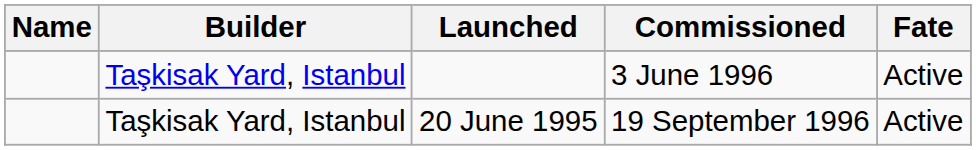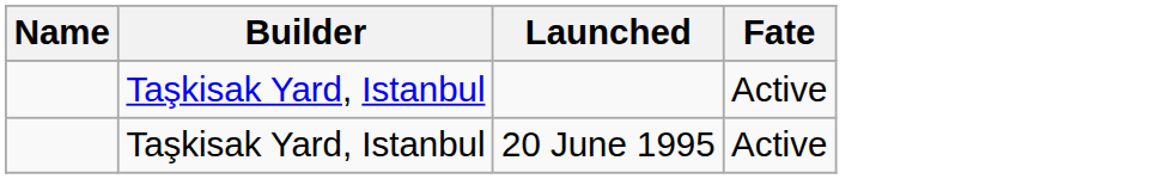- column: Commissioned | 3 June 1996 | 19 September 1996
